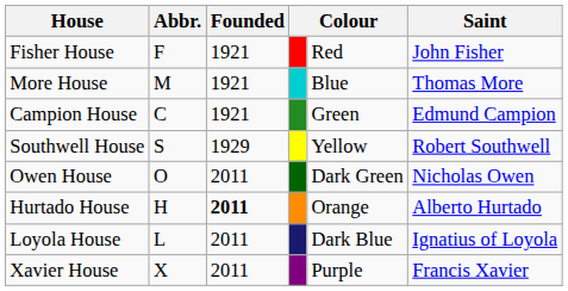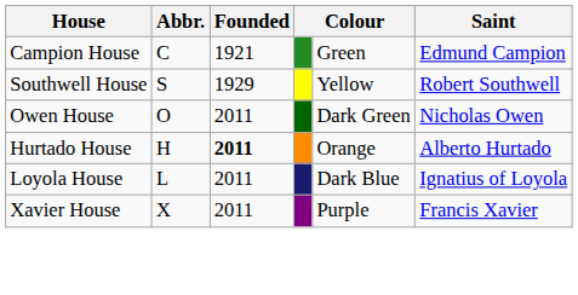- row: Fisher House | F | 1921 | Red | John Fisher
- row: More House | M | 1921 | Blue | Thomas More
